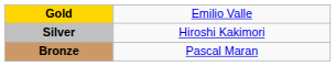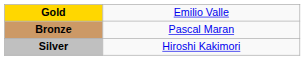rows swapped: Silver <-> Bronze
